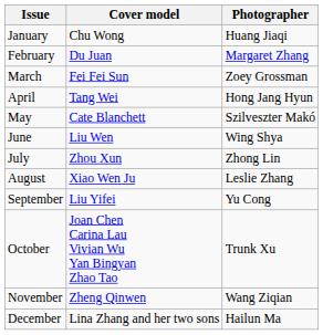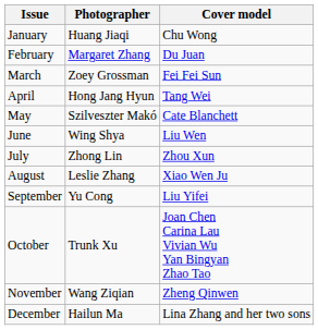columns swapped: Cover model <-> Photographer
